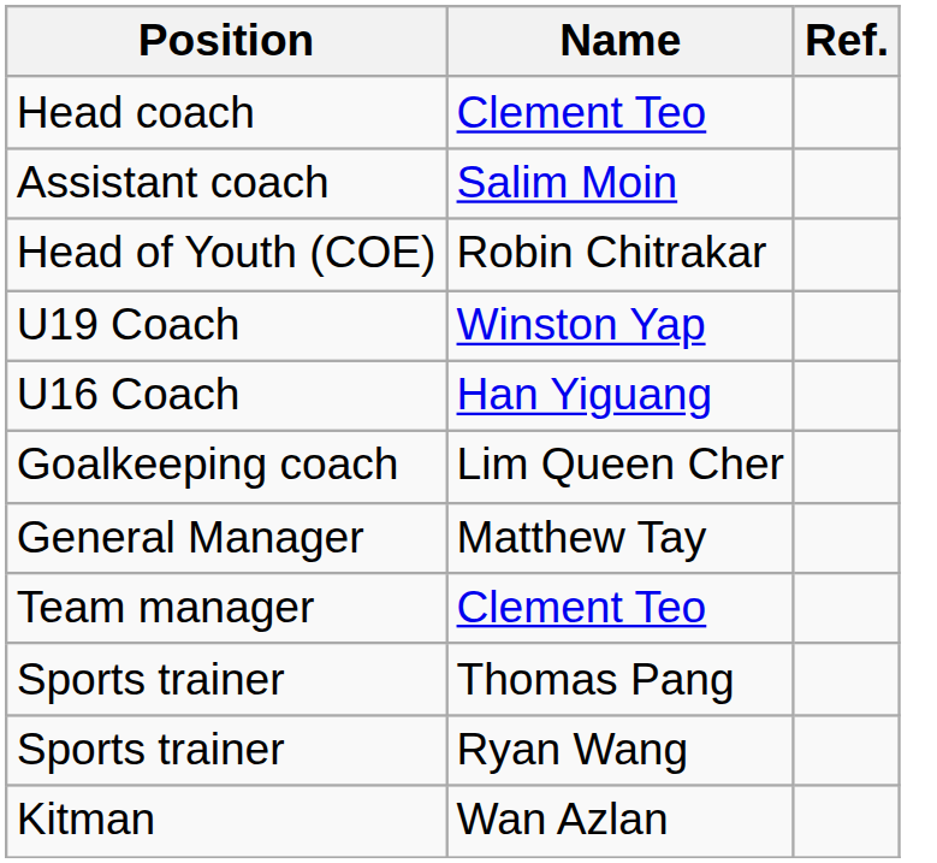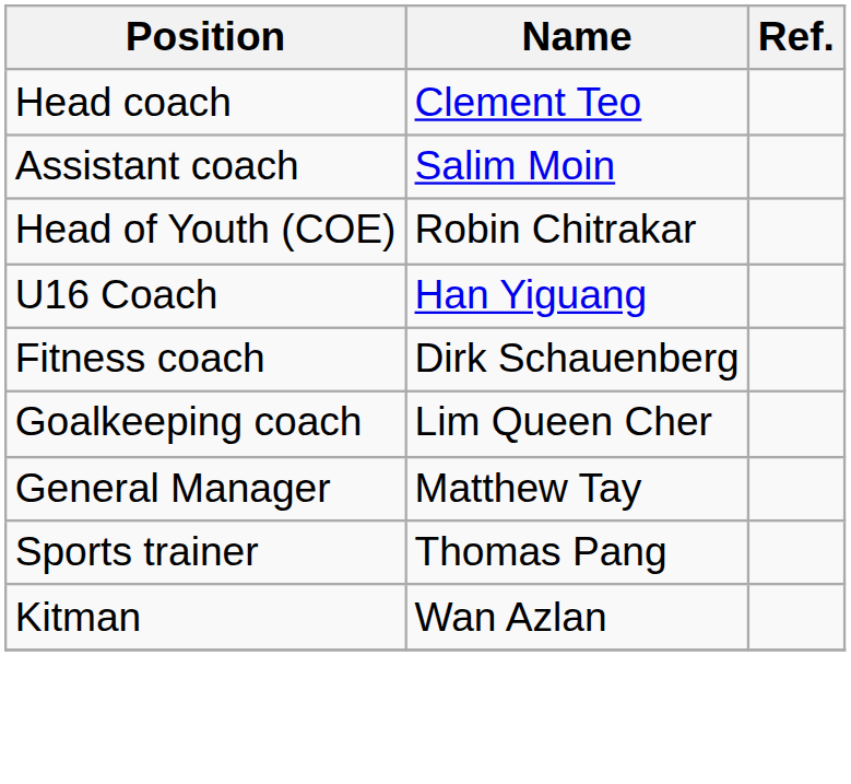- row: U19 Coach | Winston Yap
+ row: Fitness coach | Dirk Schauenberg
- row: Team manager | Clement Teo
- row: Sports trainer | Ryan Wang
